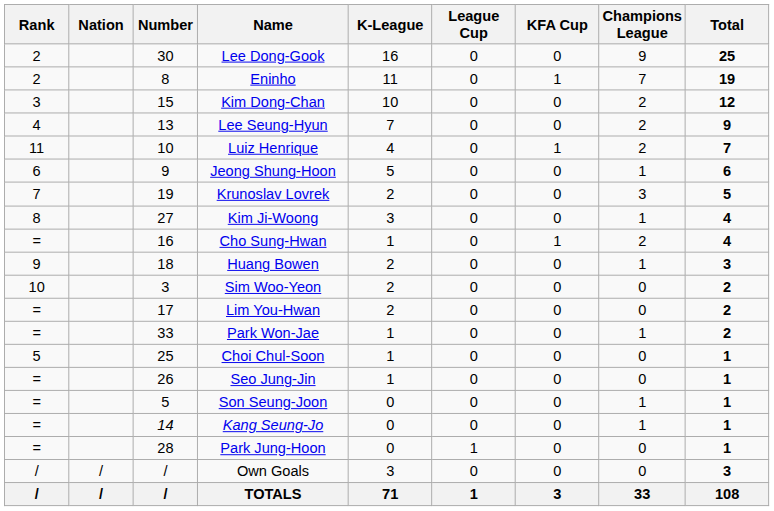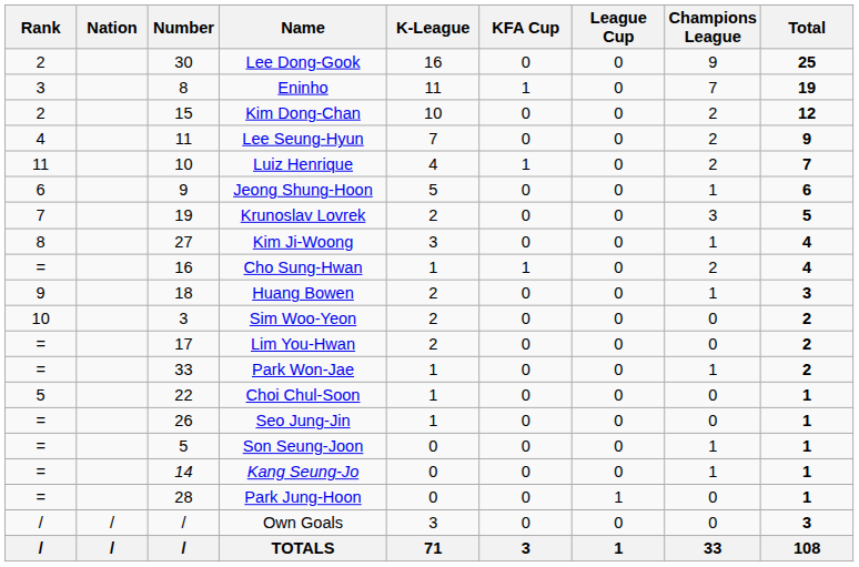columns swapped: KFA Cup <-> League Cup
Eninho | Rank: 2 -> 3
Kim Dong-Chan | Rank: 3 -> 2
Lee Seung-Hyun | Number: 13 -> 11
Choi Chul-Soon | Number: 25 -> 22
